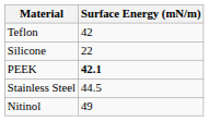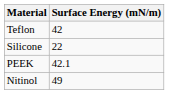PEEK | Surface Energy (mN/m): bold -> normal
- row: Stainless Steel | 44.5
